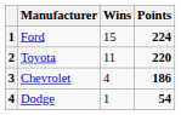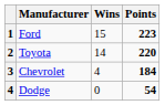Ford | Points: 224 -> 223
Toyota | Wins: 11 -> 14
Chevrolet | Points: 186 -> 184
Dodge | Wins: 1 -> 0
